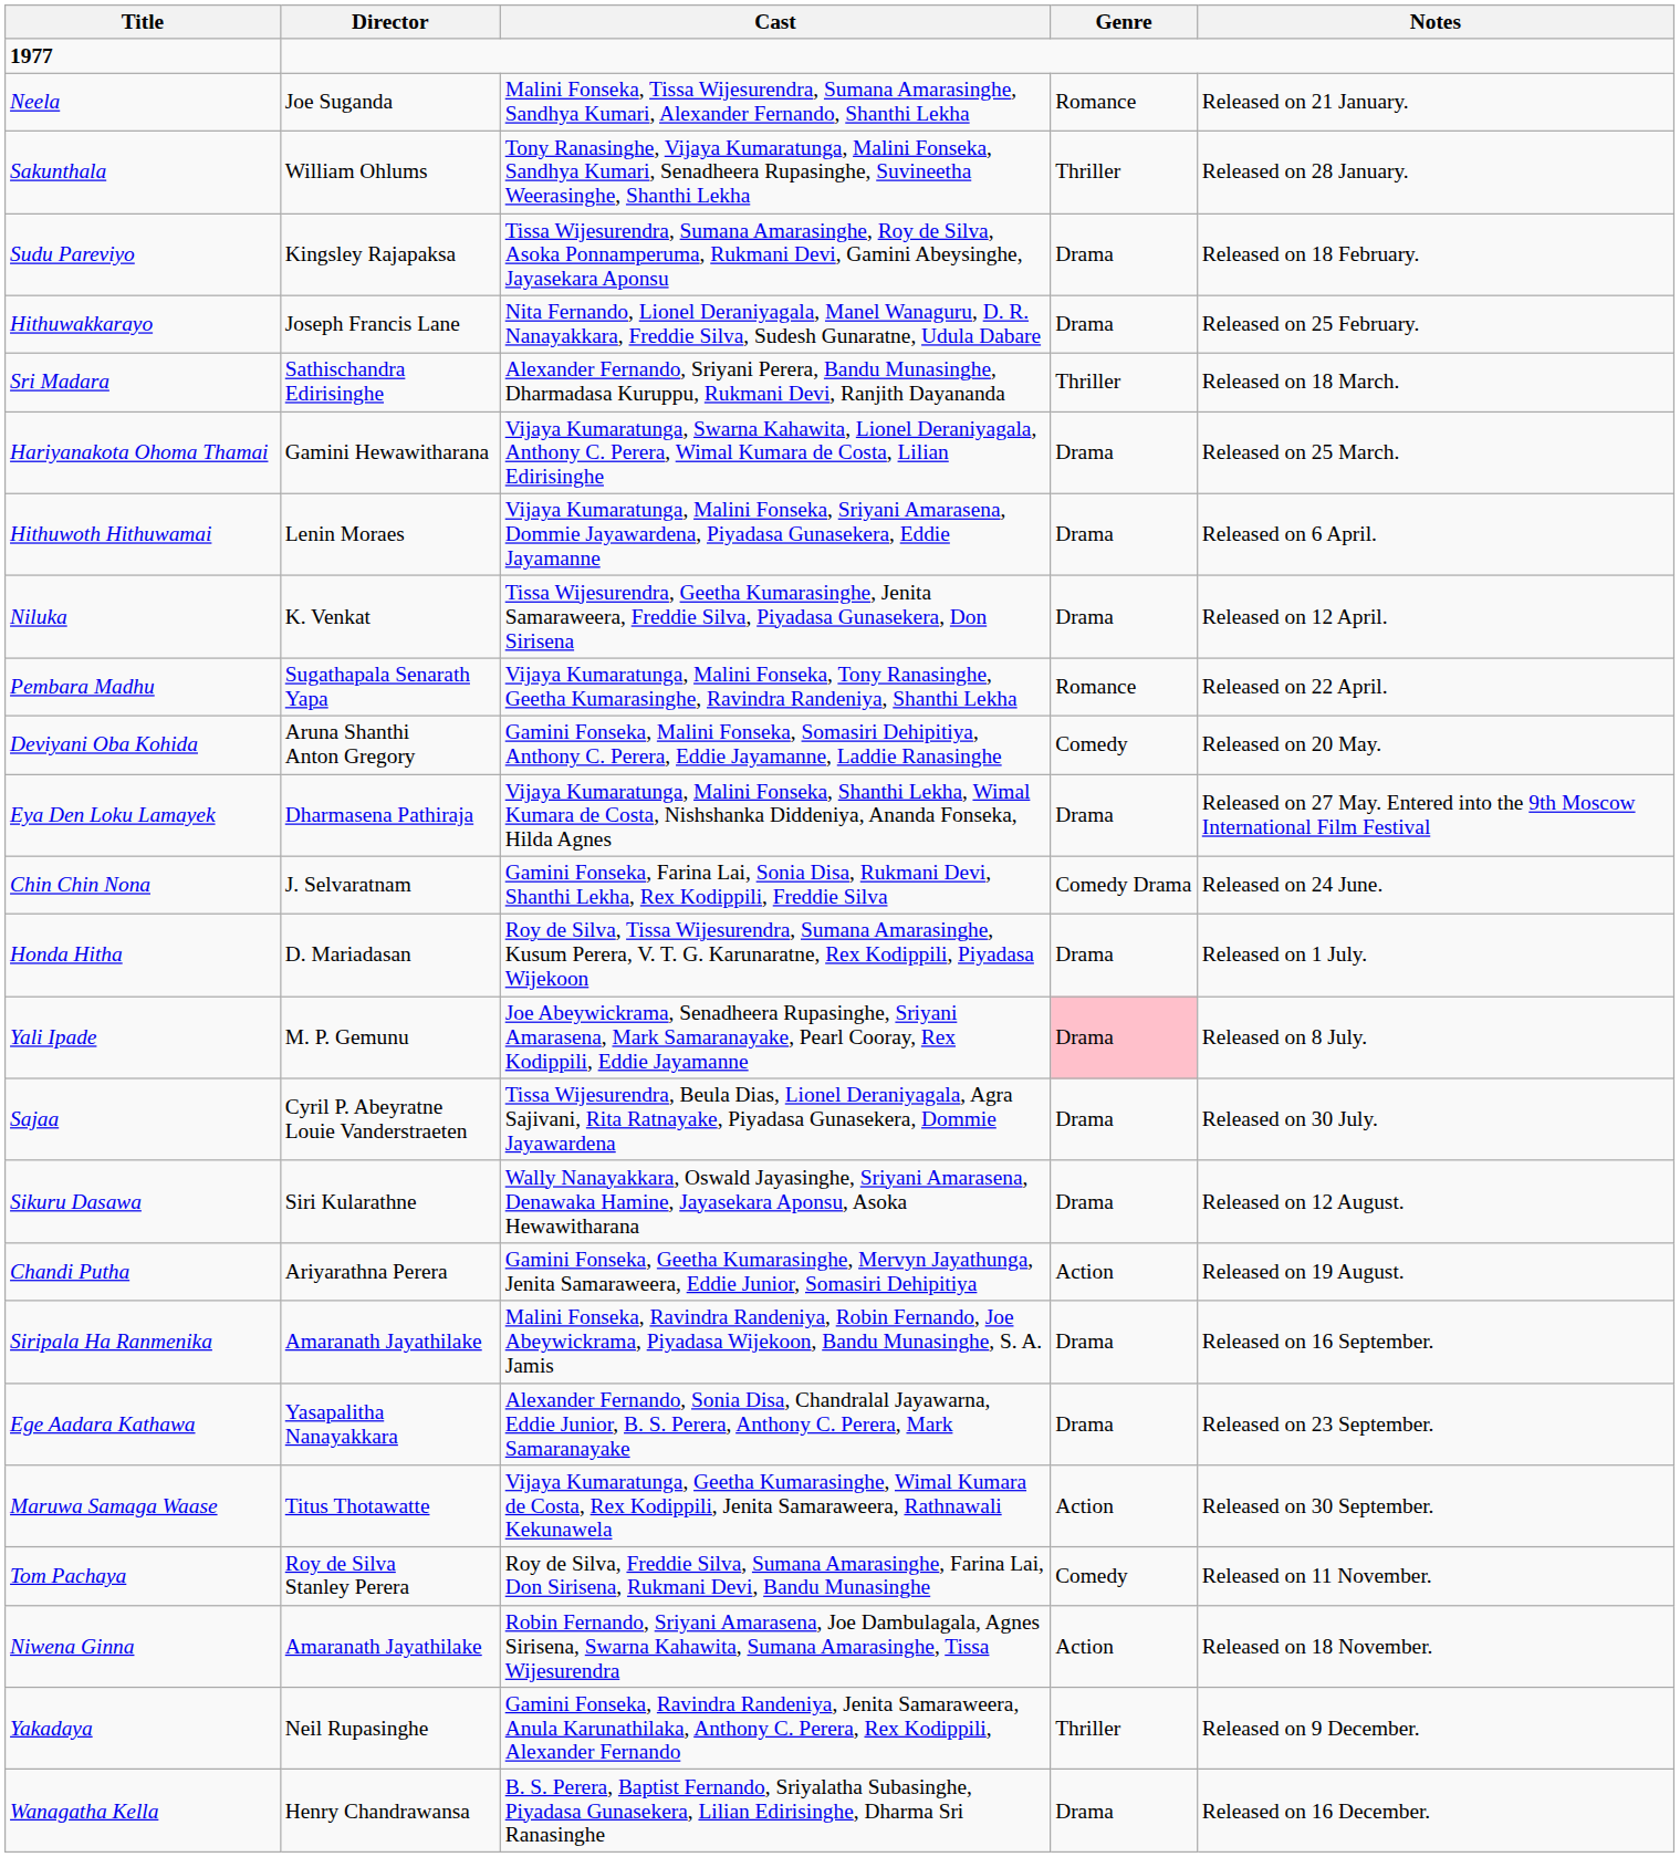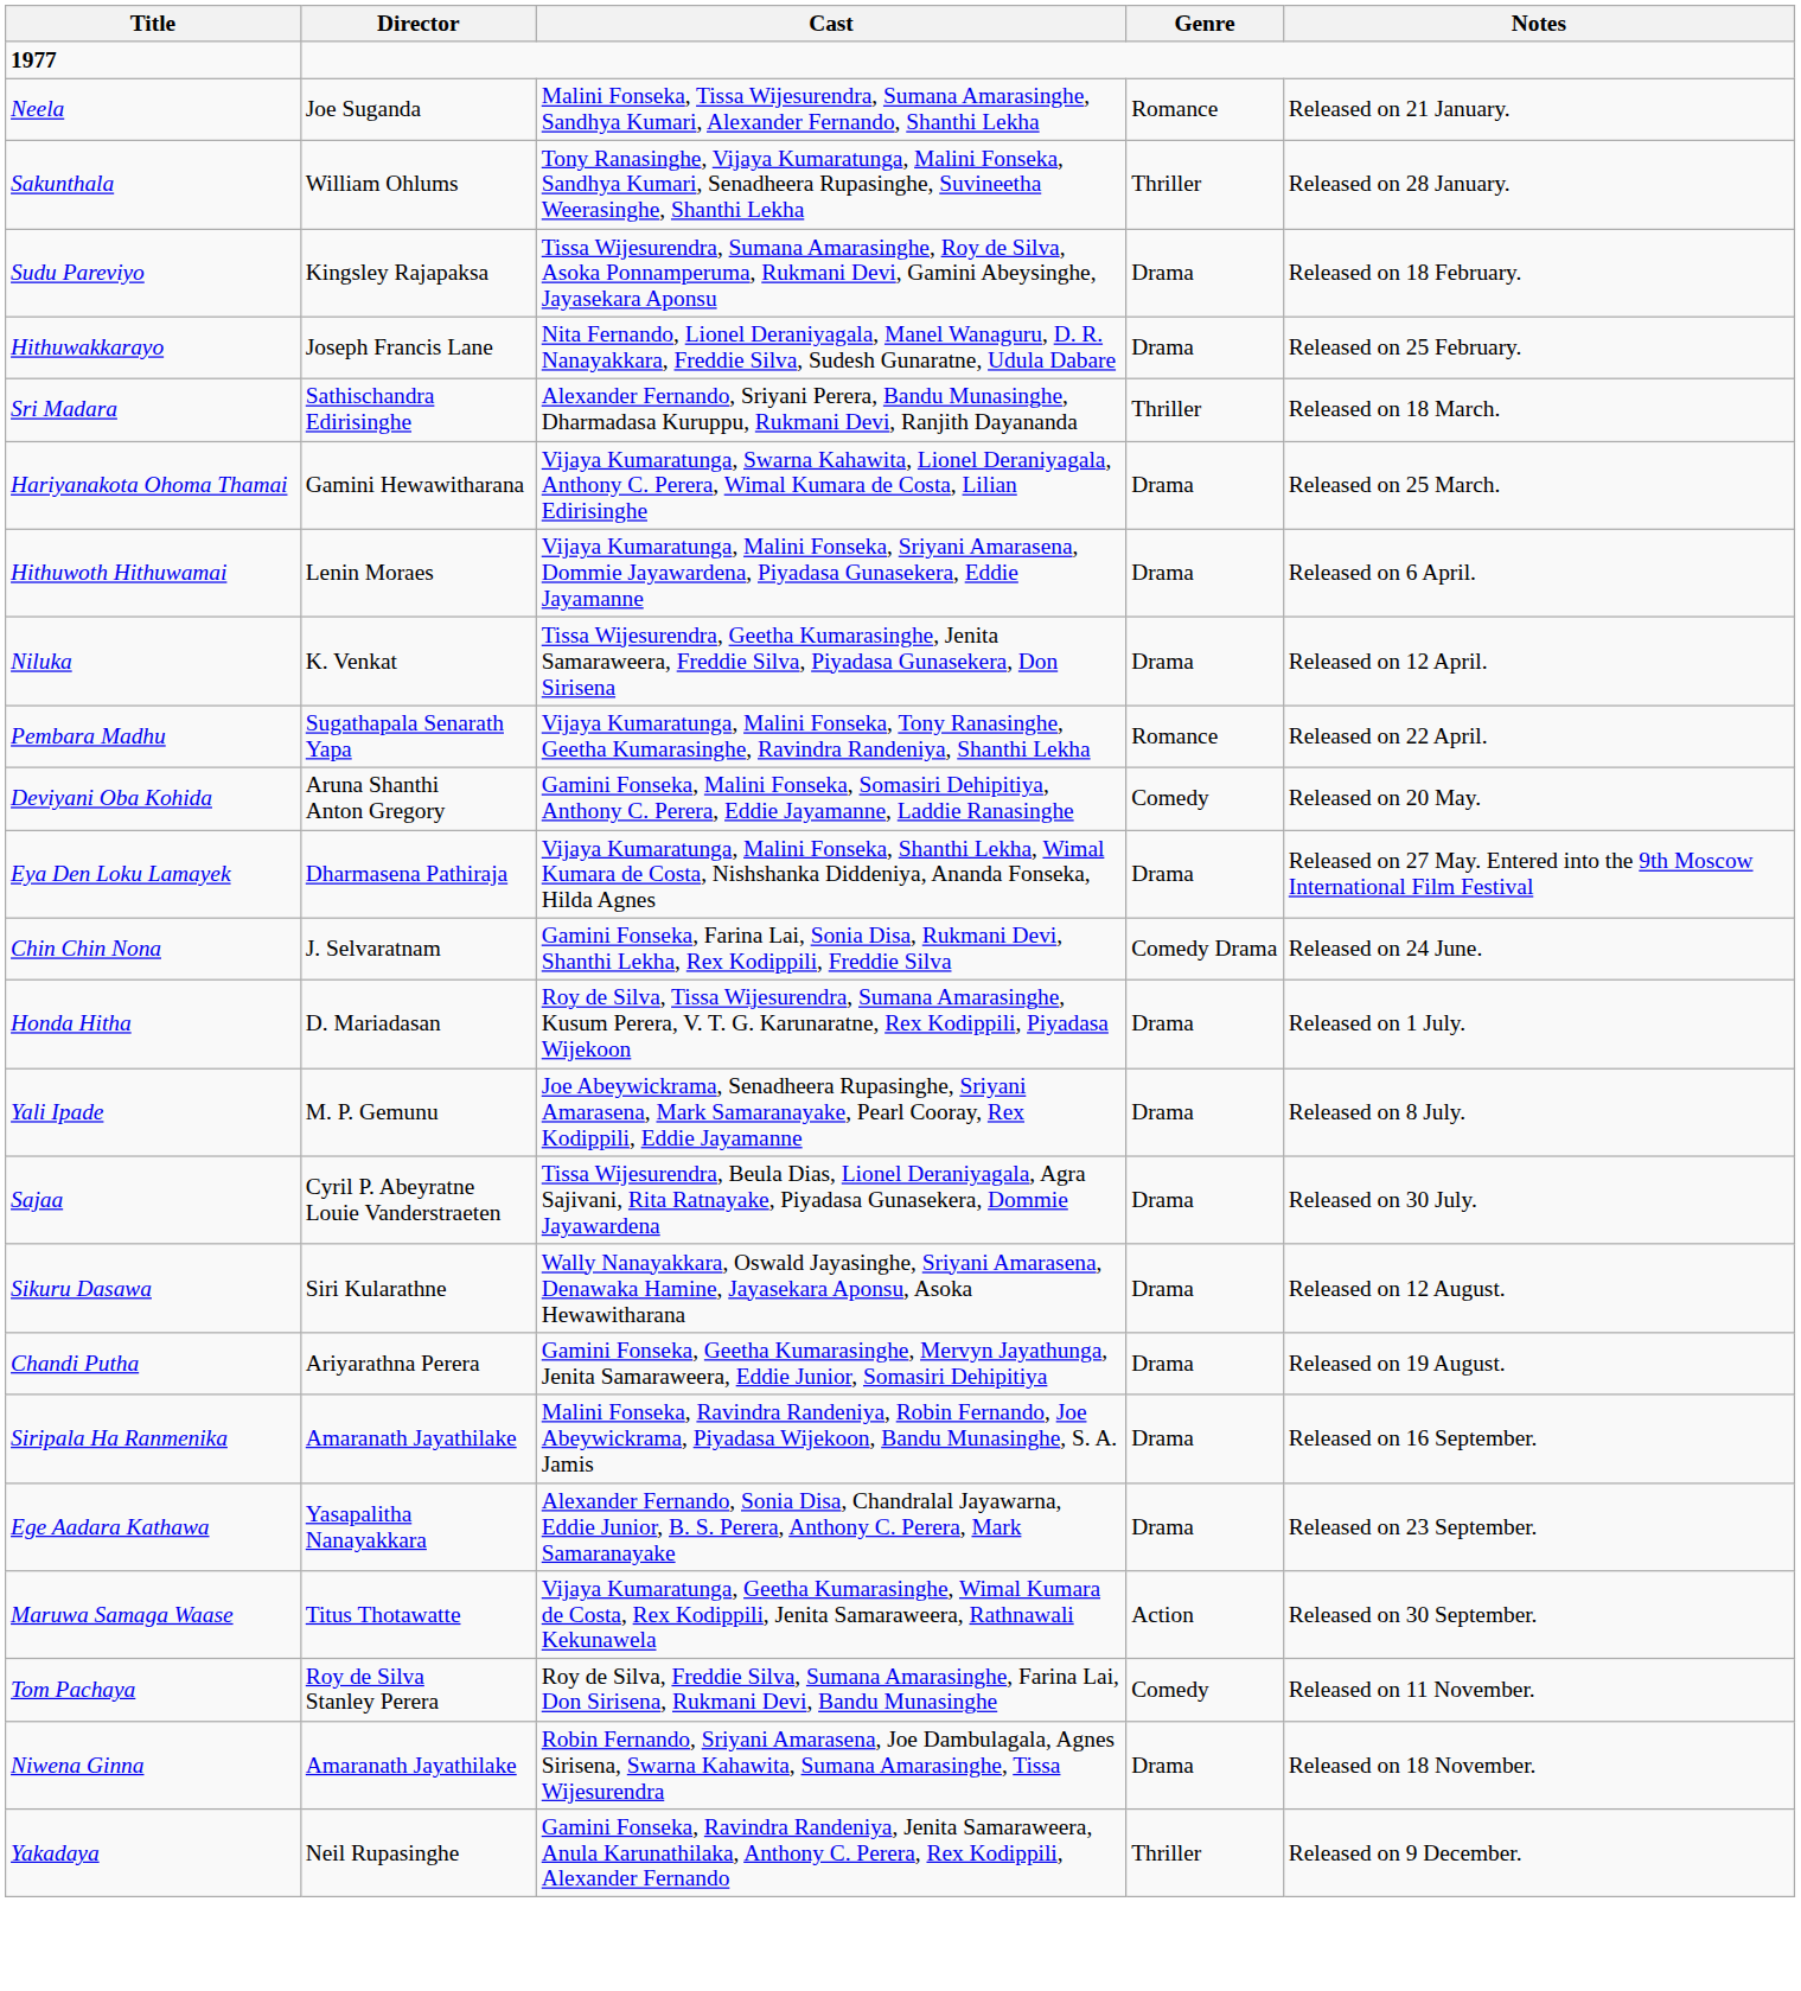Yali Ipade | Genre: pink background -> no background
Chandi Putha | Genre: Action -> Drama
Niwena Ginna | Genre: Action -> Drama
- row: Wanagatha Kella | Henry Chandrawansa | B. S. Perera, Baptist Fernando, Sriyalatha Subasinghe, Piyadasa Gunasekera, Lilian Edirisinghe, Dharma Sri Ranasinghe | Drama | Released on 16 December.
